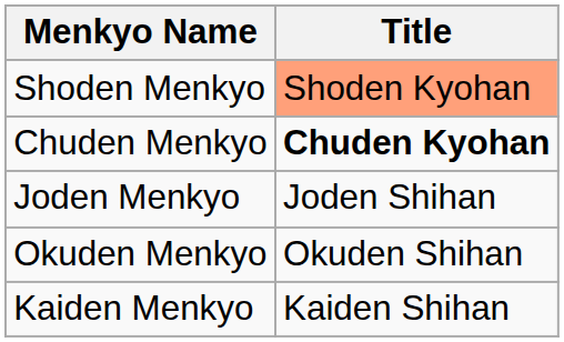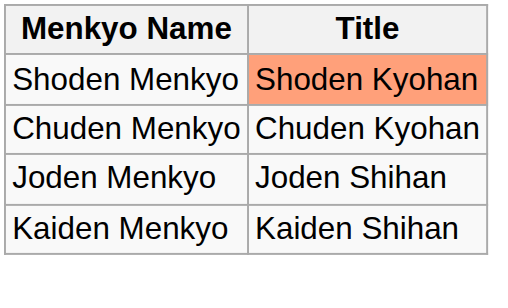Chuden Menkyo | Title: bold -> normal
- row: Okuden Menkyo | Okuden Shihan
